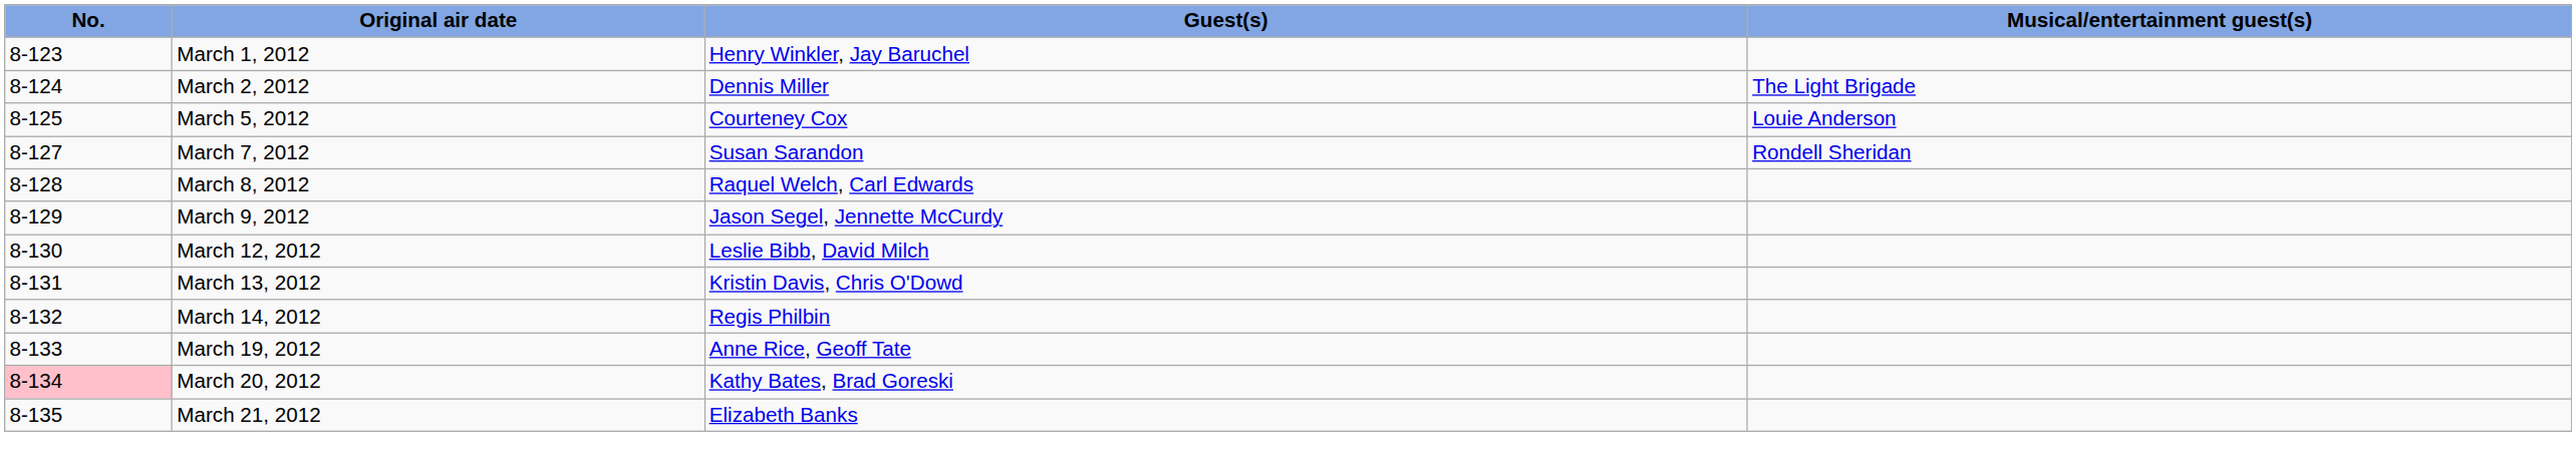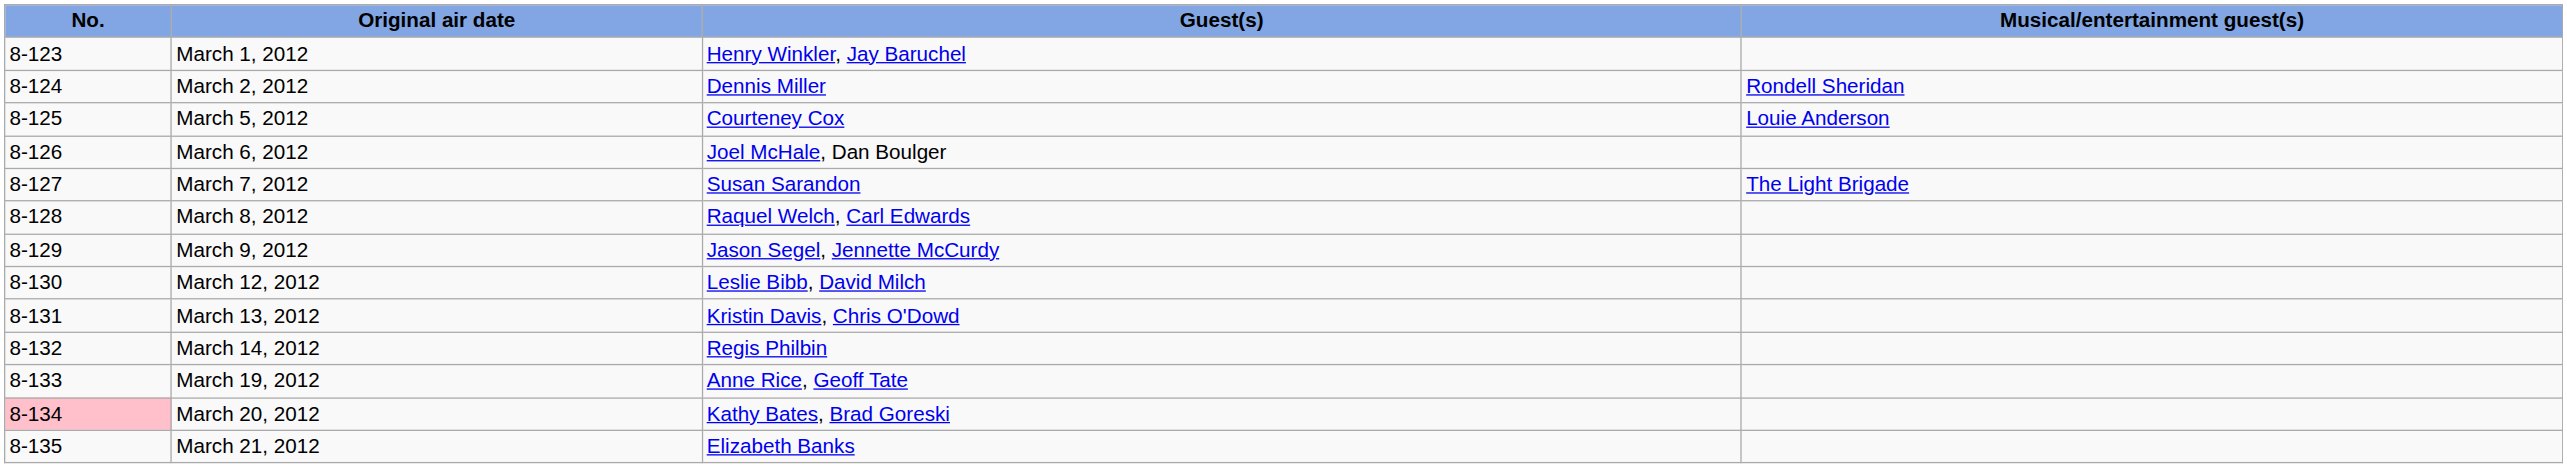March 2, 2012 | Musical/entertainment guest(s): The Light Brigade -> Rondell Sheridan
+ row: 8-126 | March 6, 2012 | Joel McHale, Dan Boulger
March 7, 2012 | Musical/entertainment guest(s): Rondell Sheridan -> The Light Brigade
